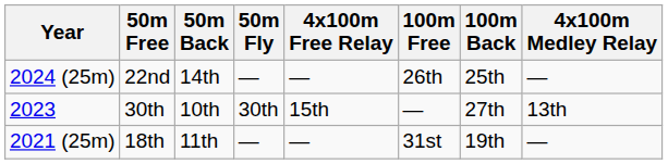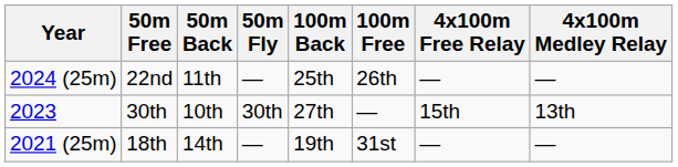columns swapped: 100m Back <-> 4x100m Free Relay
22nd | 50m Back: 14th -> 11th
18th | 50m Back: 11th -> 14th
